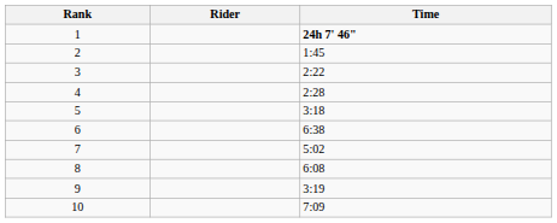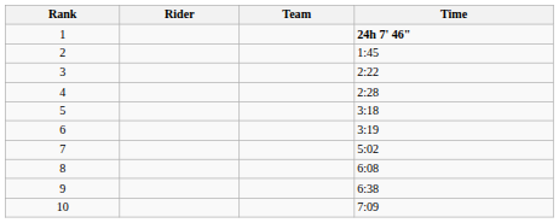+ column: Team
6 | Time: 6:38 -> 3:19
9 | Time: 3:19 -> 6:38
